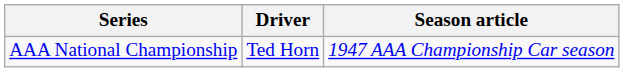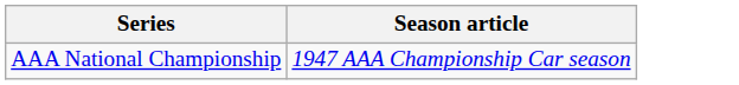- column: Driver | Ted Horn
